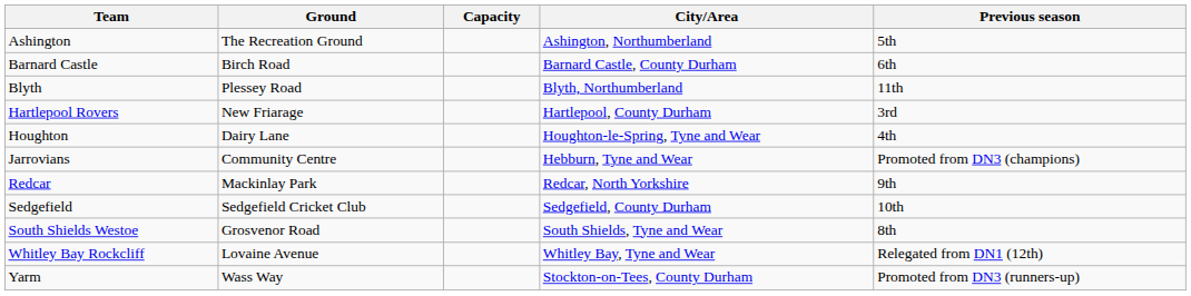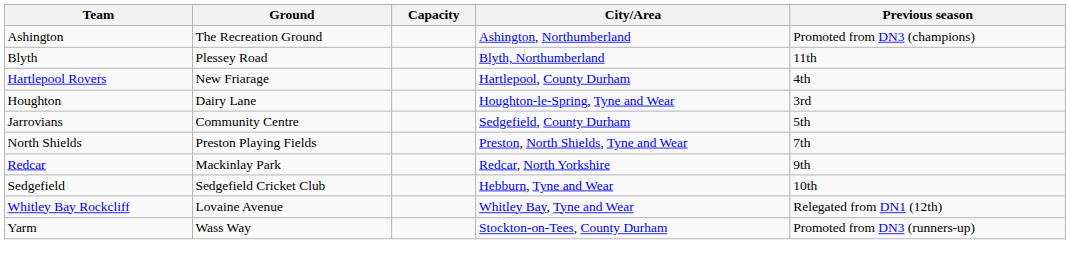Ashington | Previous season: 5th -> Promoted from DN3 (champions)
- row: Barnard Castle | Birch Road | Barnard Castle, County Durham | 6th
Hartlepool Rovers | Previous season: 3rd -> 4th
Houghton | Previous season: 4th -> 3rd
Jarrovians | City/Area: Hebburn, Tyne and Wear -> Sedgefield, County Durham
Jarrovians | Previous season: Promoted from DN3 (champions) -> 5th
+ row: North Shields | Preston Playing Fields | Preston, North Shields, Tyne and Wear | 7th
Sedgefield | City/Area: Sedgefield, County Durham -> Hebburn, Tyne and Wear
- row: South Shields Westoe | Grosvenor Road | South Shields, Tyne and Wear | 8th
